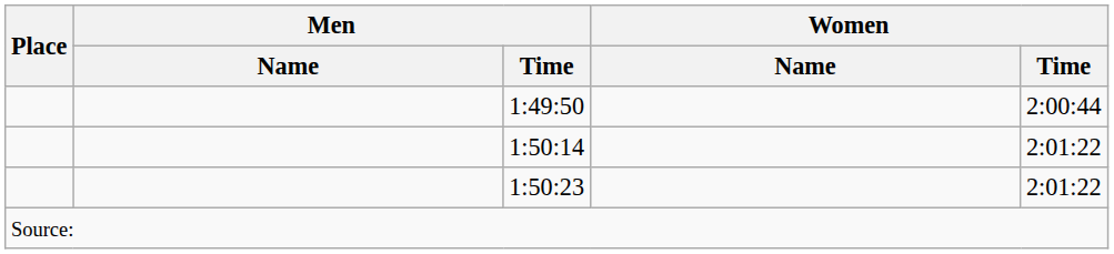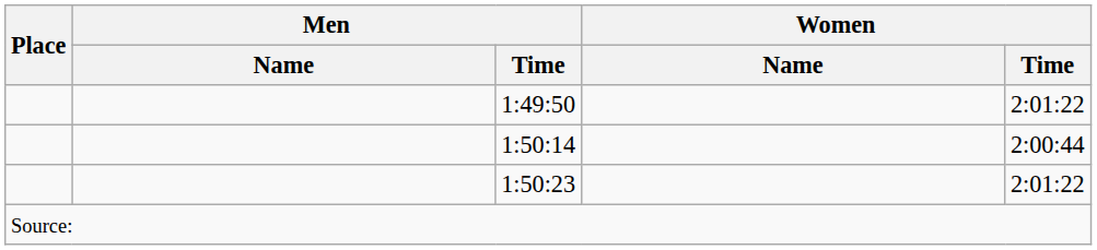1:49:50 | Women / Time: 2:00:44 -> 2:01:22
1:50:14 | Women / Time: 2:01:22 -> 2:00:44
